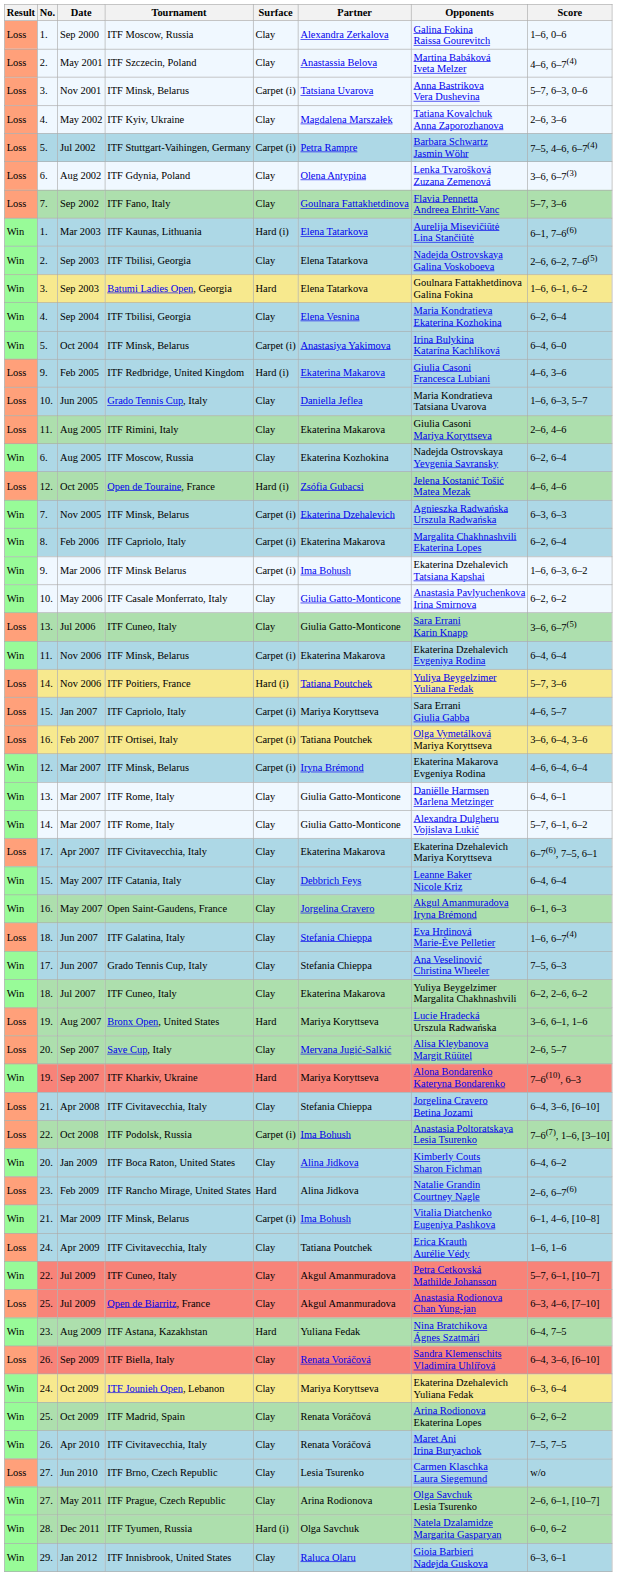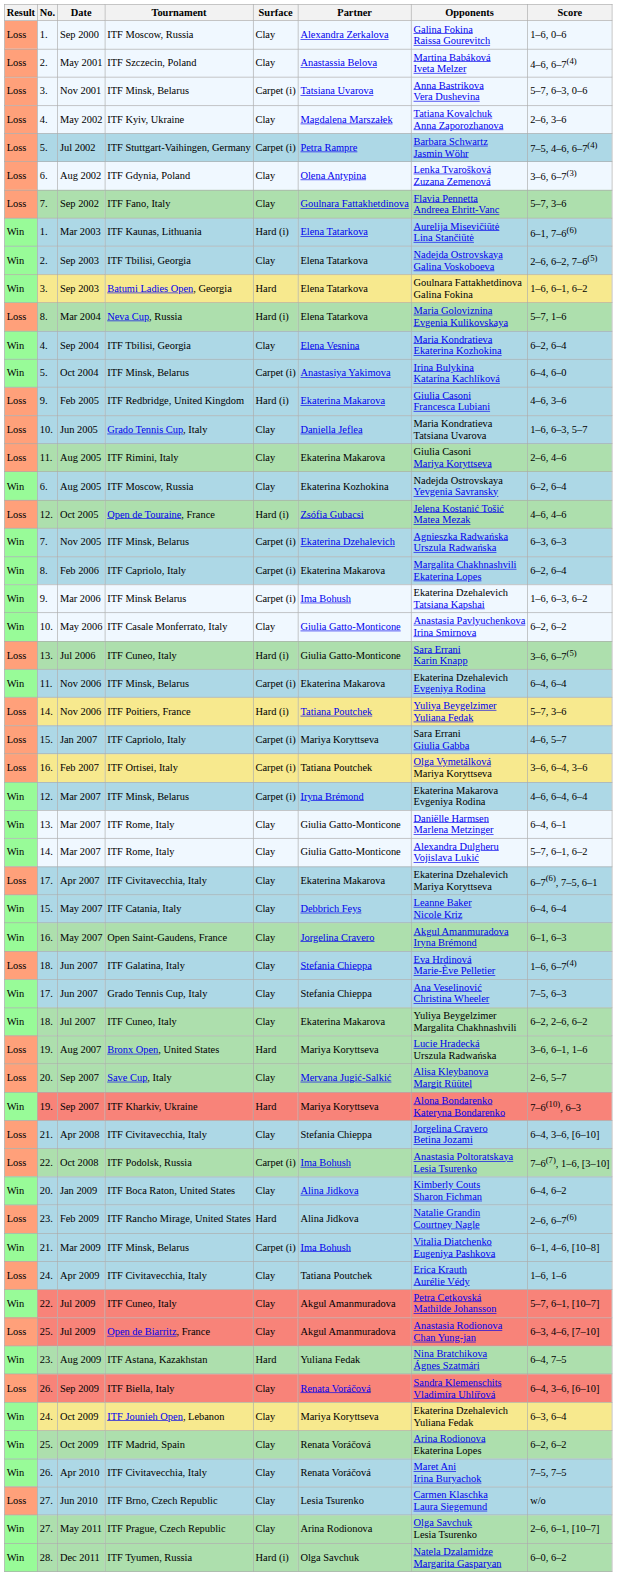+ row: Loss | 8. | Mar 2004 | Neva Cup, Russia | Hard (i) | Elena Tatarkova | Maria Goloviznina Evgenia Kulikovskaya | 5–7, 1–6
Jul 2006 | Surface: Clay -> Hard (i)
- row: Win | 29. | Jan 2012 | ITF Innisbrook, United States | Clay | Raluca Olaru | Gioia Barbieri Nadejda Guskova | 6–3, 6–1
